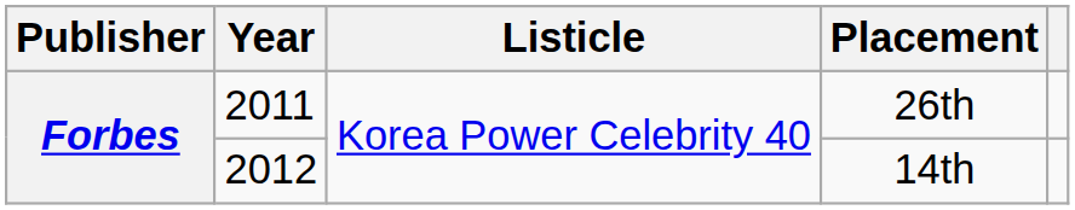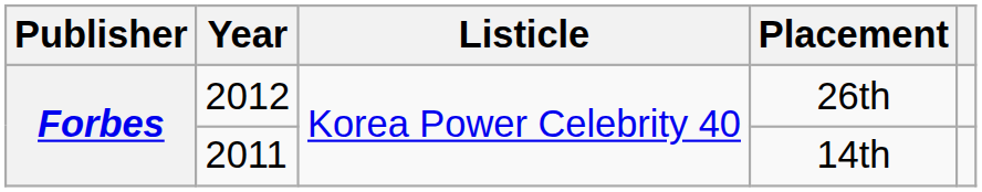26th | Year: 2011 -> 2012
14th | Year: 2012 -> 2011
